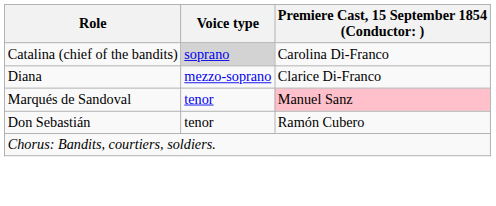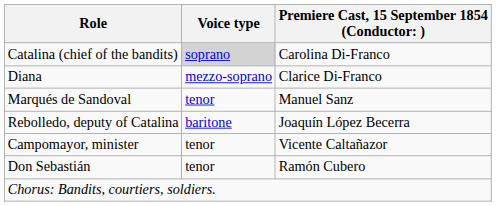Marqués de Sandoval | column 3: pink background -> no background
+ row: Rebolledo, deputy of Catalina | baritone | Joaquín López Becerra
+ row: Campomayor, minister | tenor | Vicente Caltañazor
